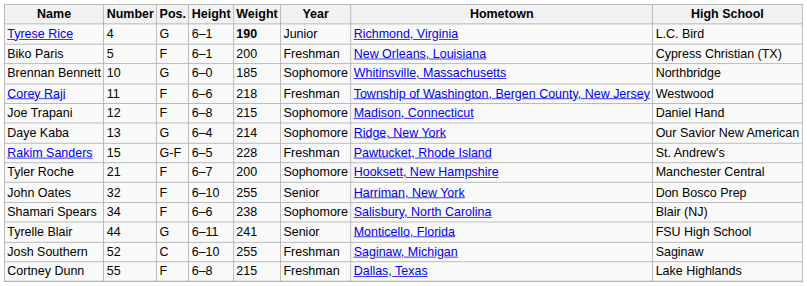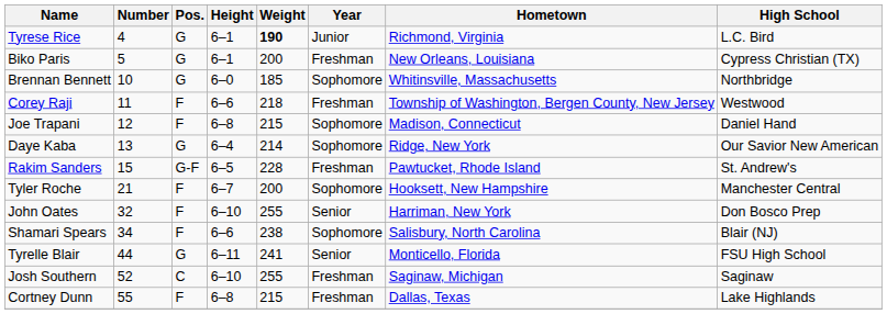Biko Paris | Pos.: F -> G
